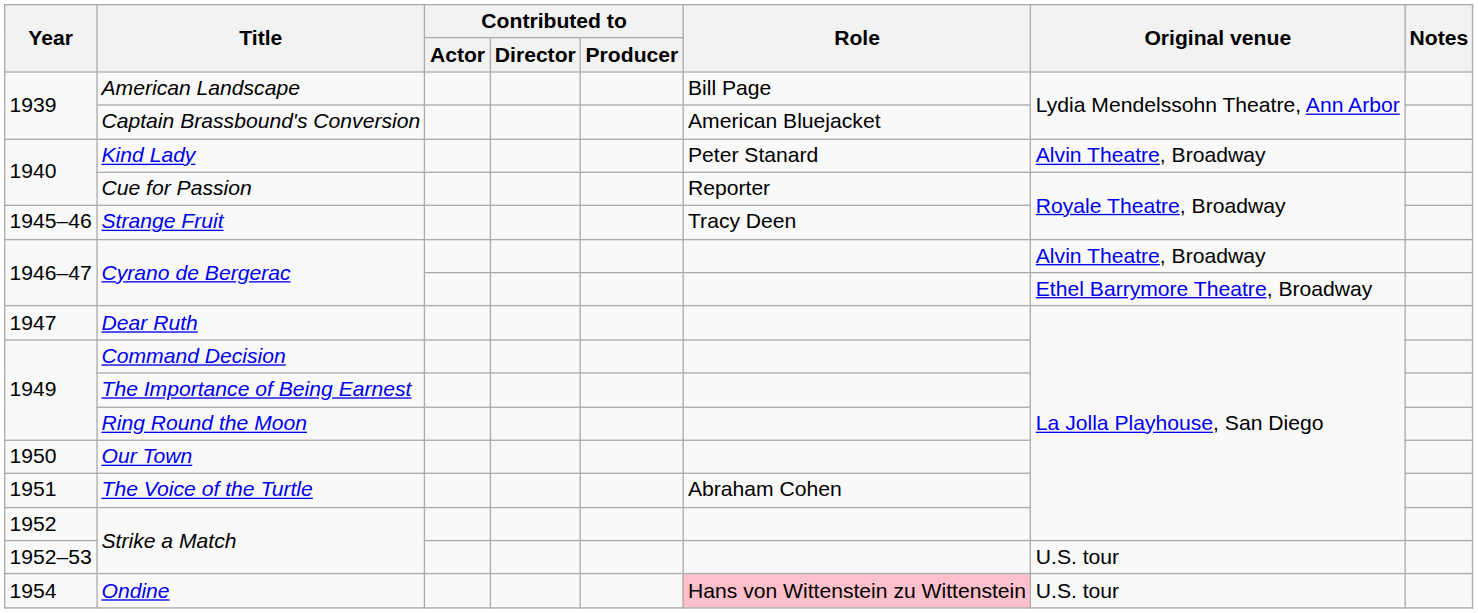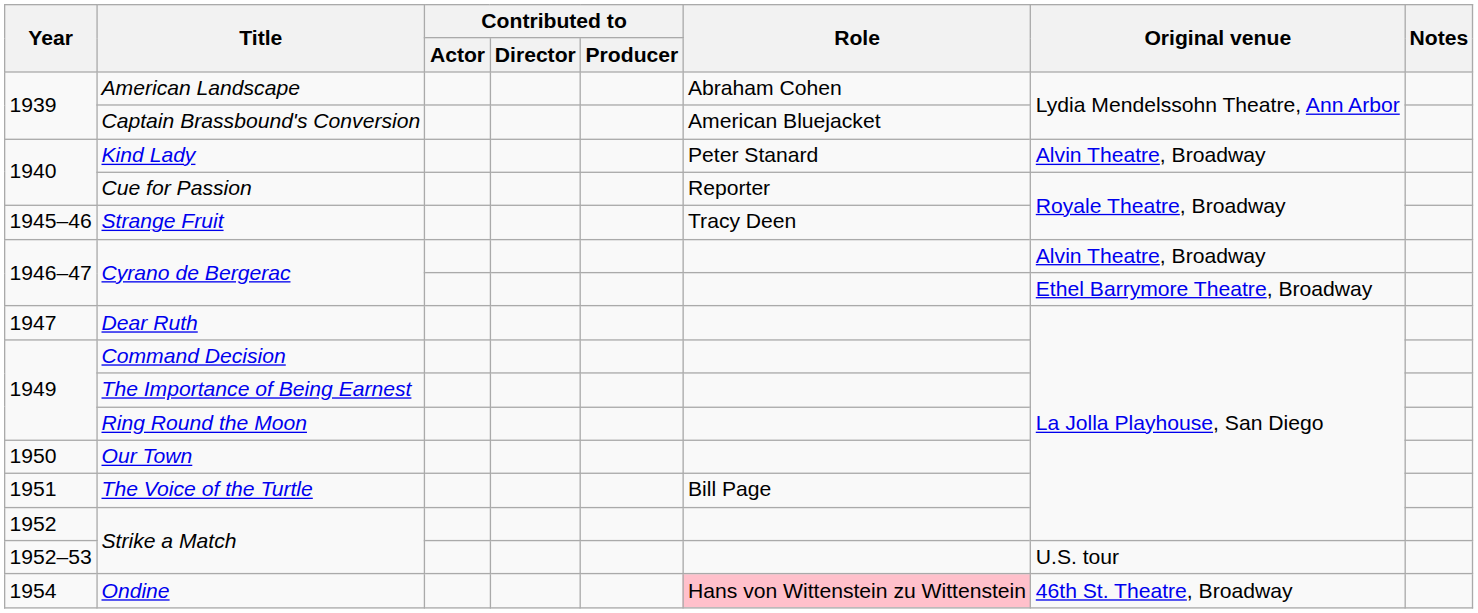American Landscape | Role: Bill Page -> Abraham Cohen
The Voice of the Turtle | Role: Abraham Cohen -> Bill Page
Ondine | Original venue: U.S. tour -> 46th St. Theatre, Broadway
